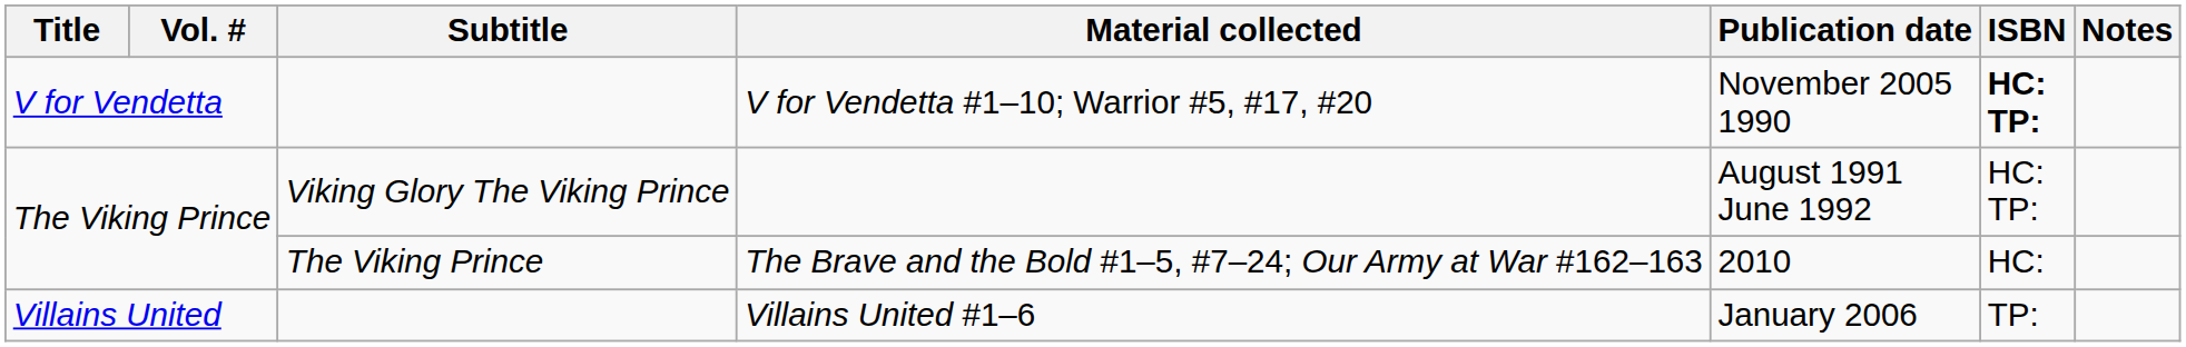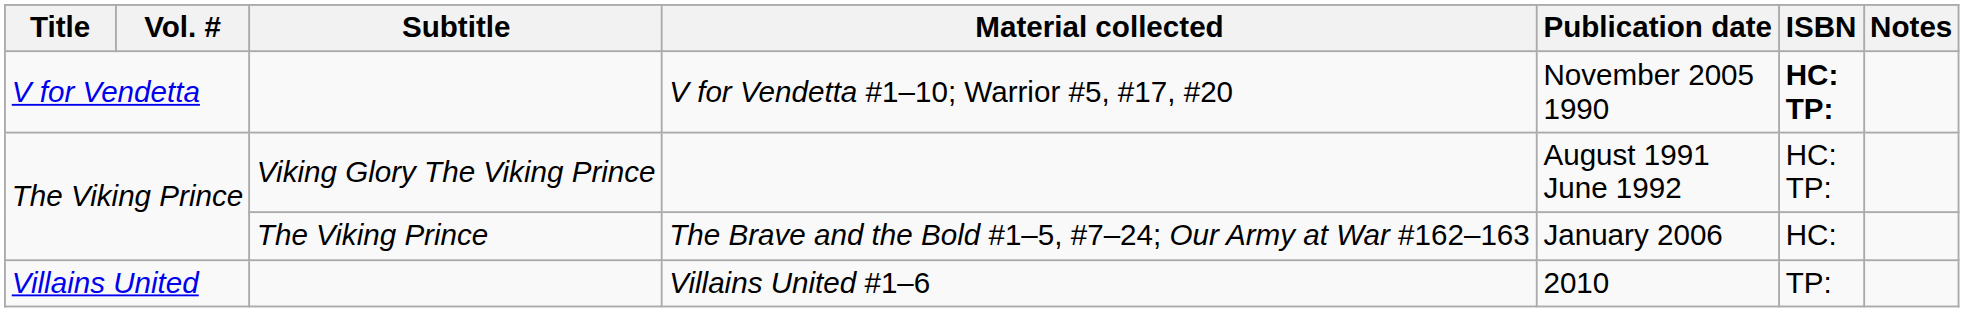The Brave and the Bold #1–5, #7–24; Our Army at War #162–163 | Publication date: 2010 -> January 2006
Villains United #1–6 | Publication date: January 2006 -> 2010
